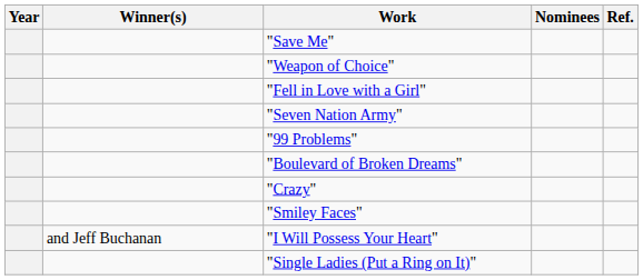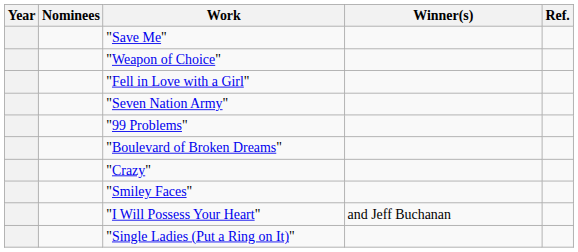columns swapped: Winner(s) <-> Nominees
